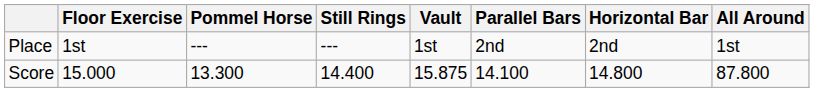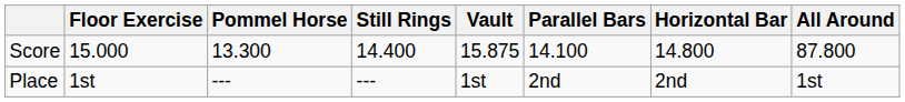rows swapped: Score <-> Place
